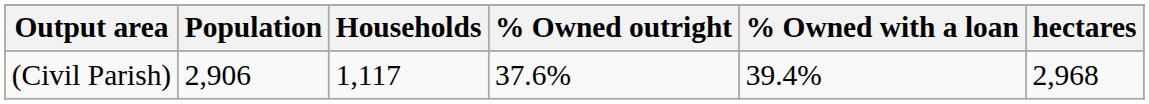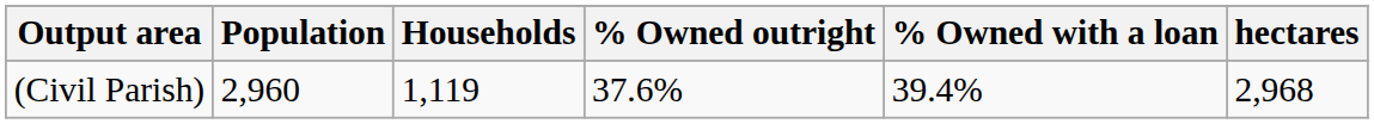(Civil Parish) | Population: 2,906 -> 2,960
(Civil Parish) | Households: 1,117 -> 1,119
